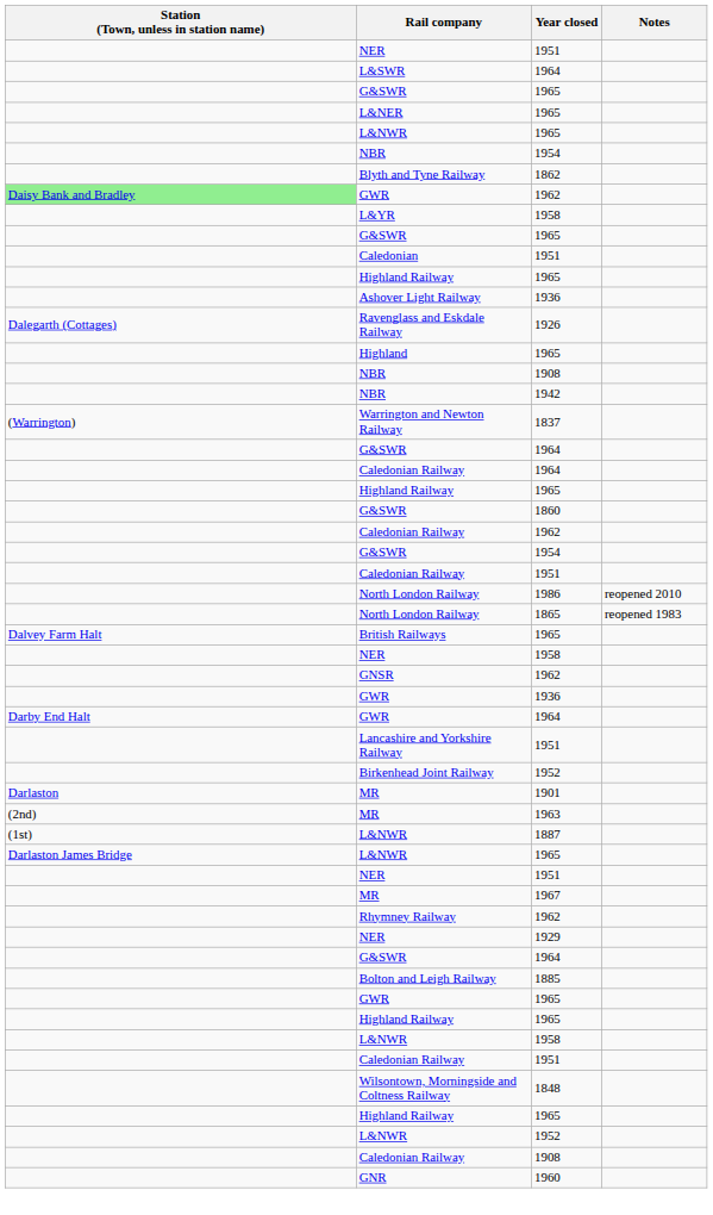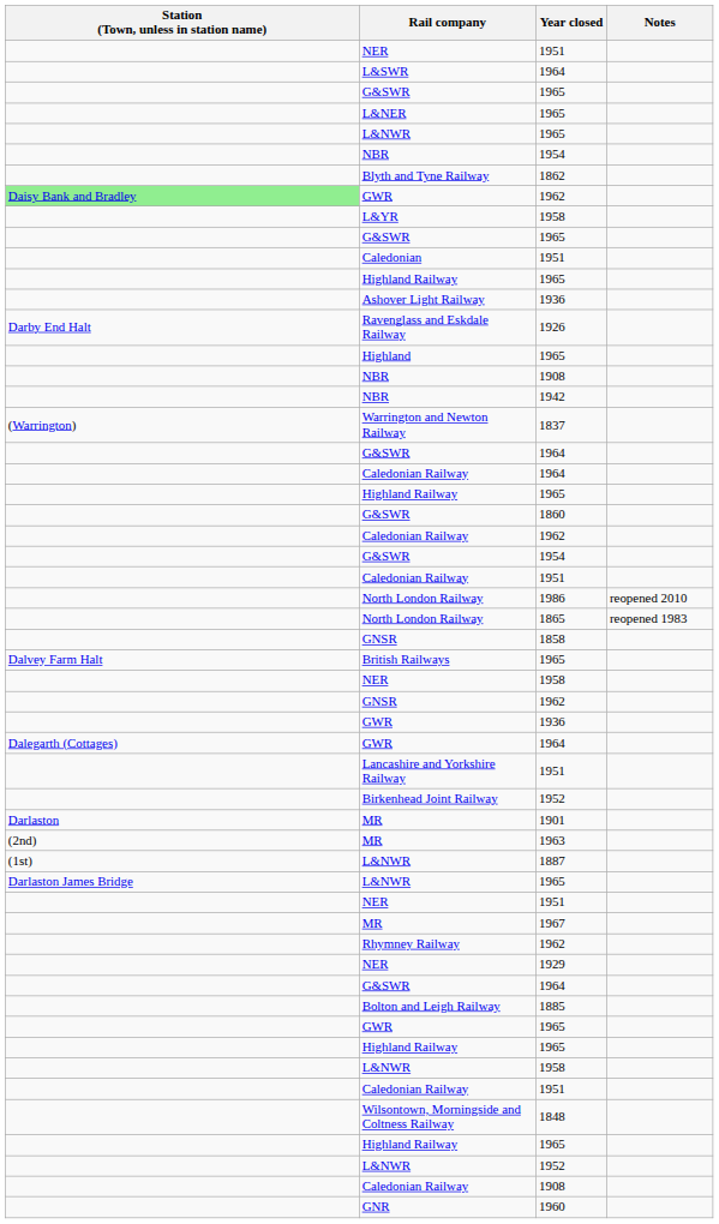Ravenglass and Eskdale Railway | Station (Town, unless in station name): Dalegarth (Cottages) -> Darby End Halt
+ row: GNSR | 1858
GWR / 1964 | Station (Town, unless in station name): Darby End Halt -> Dalegarth (Cottages)
